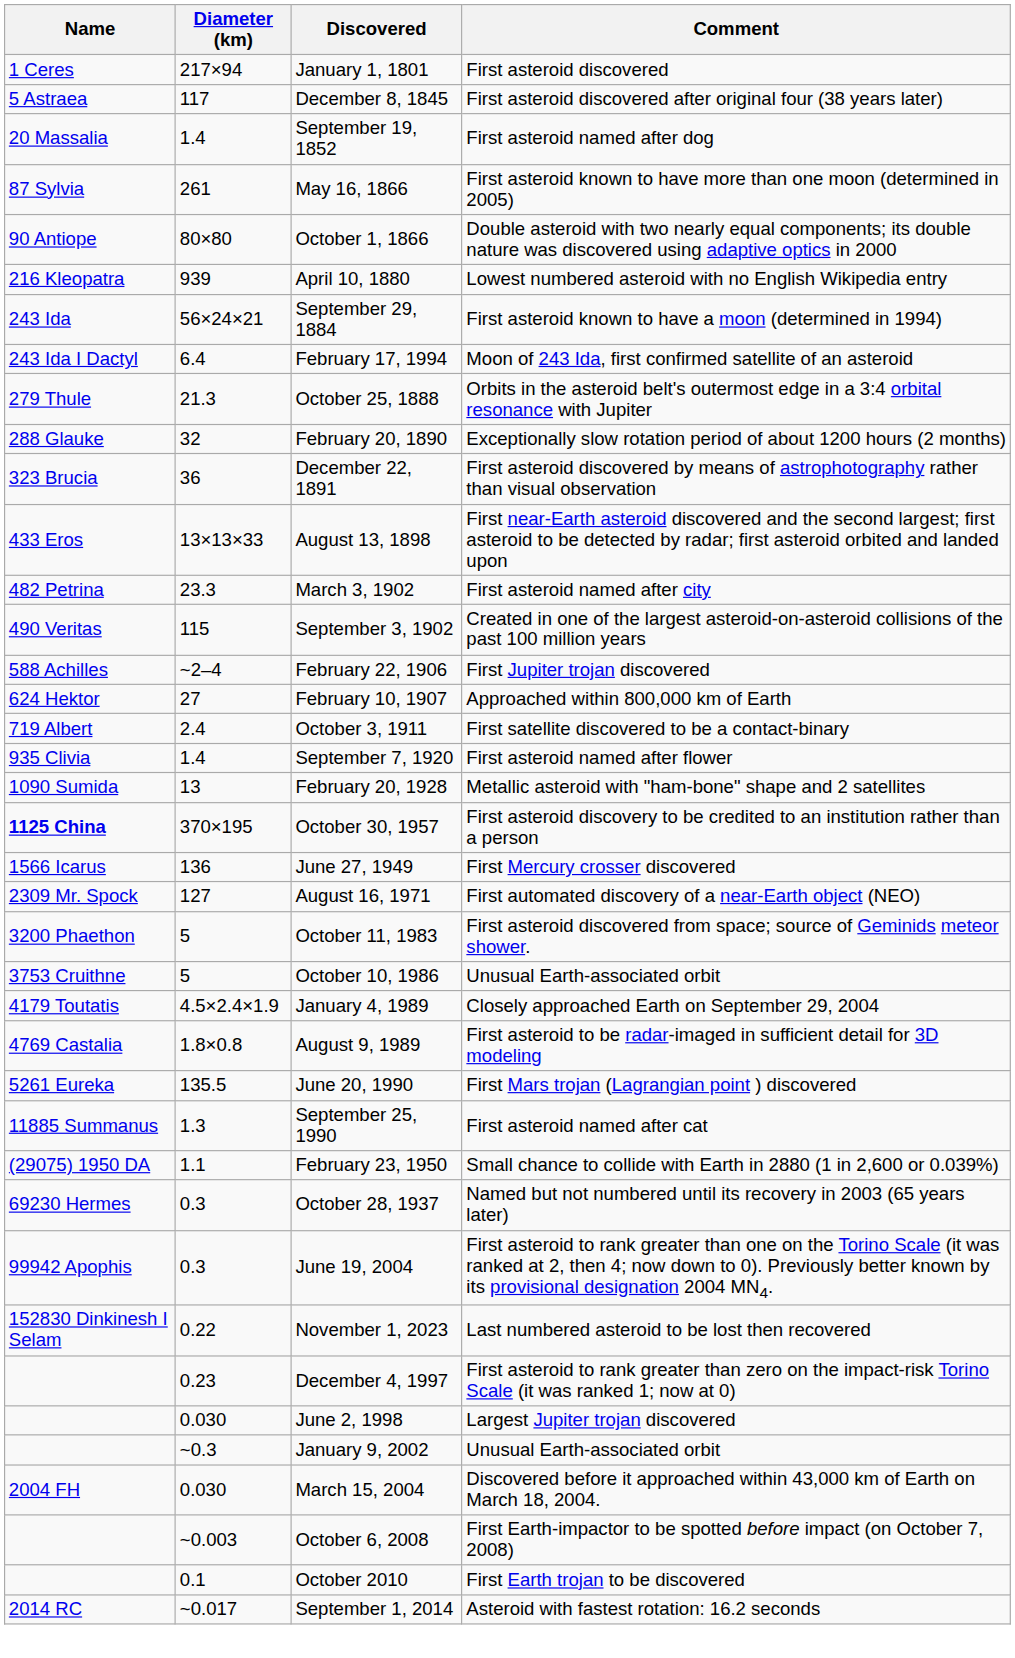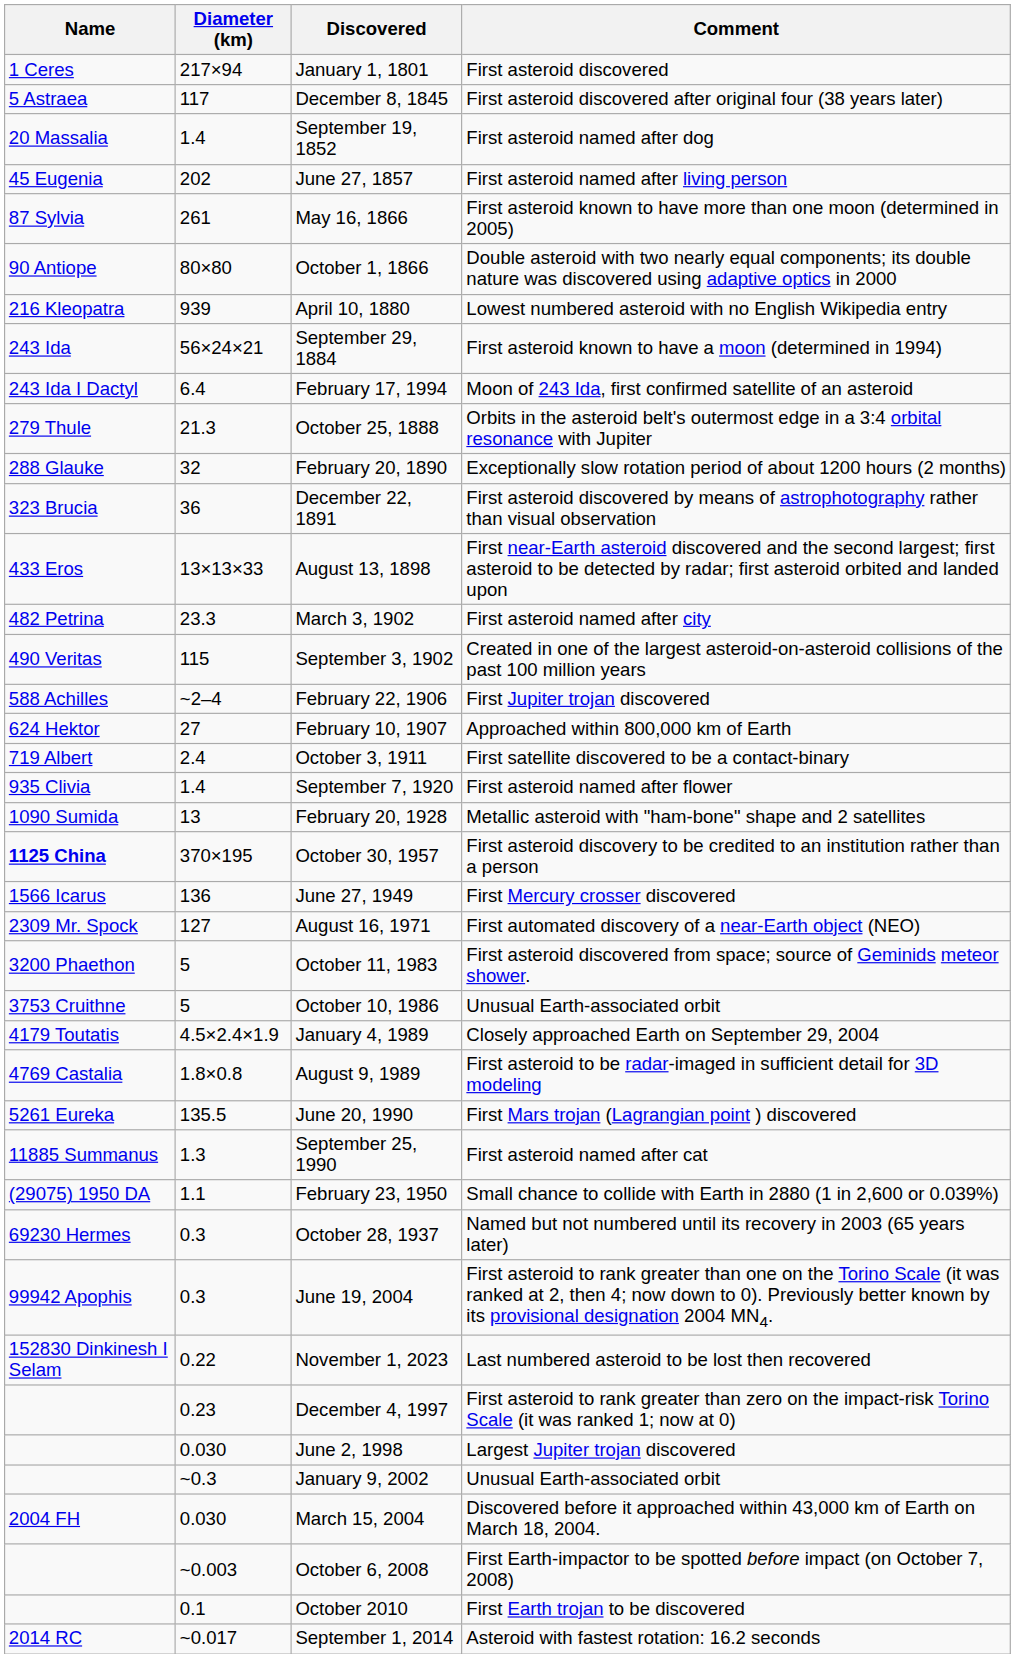+ row: 45 Eugenia | 202 | June 27, 1857 | First asteroid named after living person
